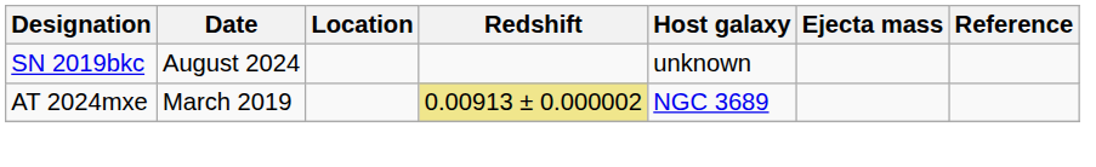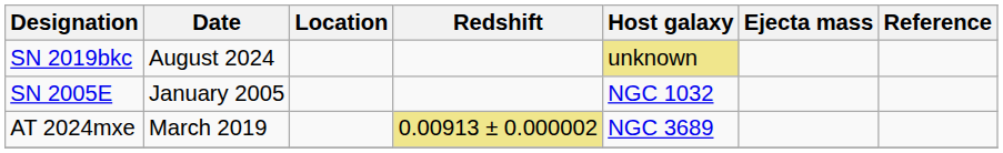SN 2019bkc | Host galaxy: no background -> khaki background
+ row: SN 2005E | January 2005 | NGC 1032
